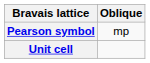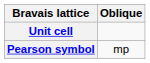rows swapped: Pearson symbol <-> Unit cell
